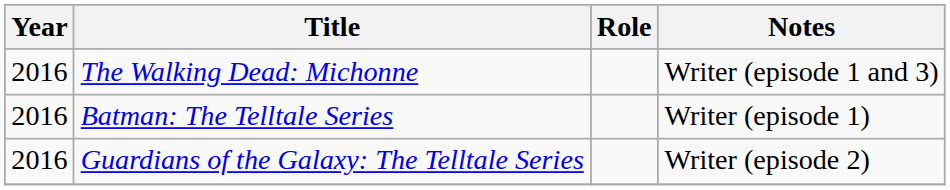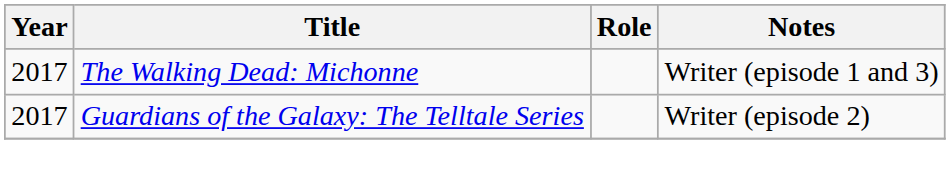The Walking Dead: Michonne | Year: 2016 -> 2017
- row: 2016 | Batman: The Telltale Series | Writer (episode 1)
Guardians of the Galaxy: The Telltale Series | Year: 2016 -> 2017
